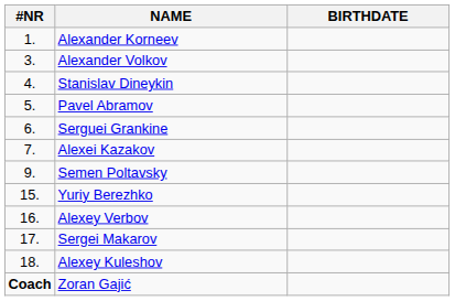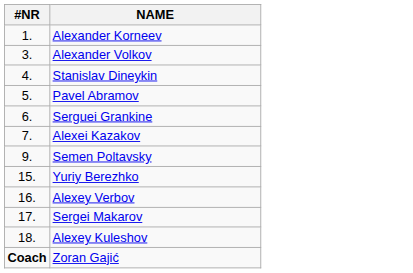- column: BIRTHDATE
